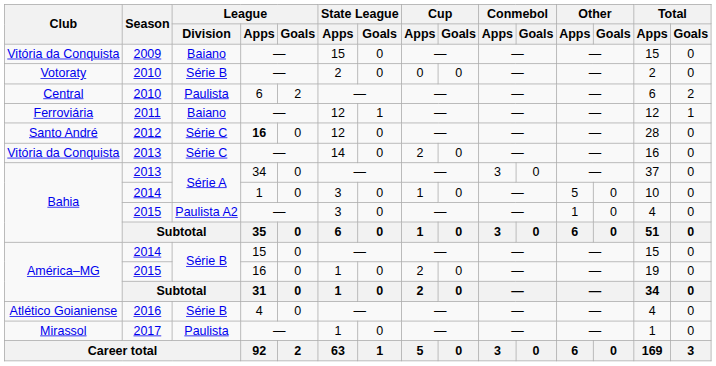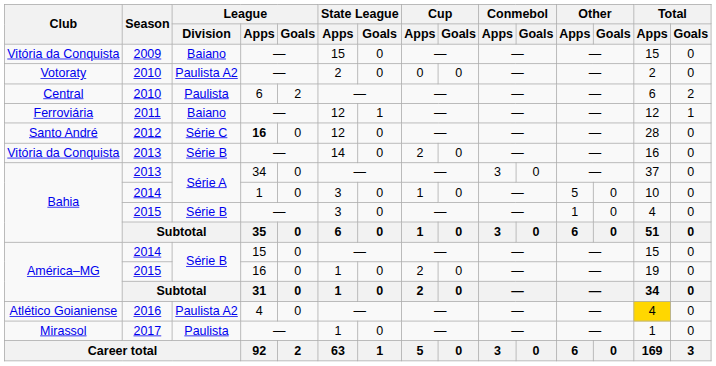Votoraty | League / Division: Série B -> Paulista A2
Vitória da Conquista / 2013 | League / Division: Série C -> Série B
Bahia / 2015 | League / Division: Paulista A2 -> Série B
Atlético Goianiense | League / Division: Série B -> Paulista A2
Atlético Goianiense | Total / Apps: no background -> gold background
